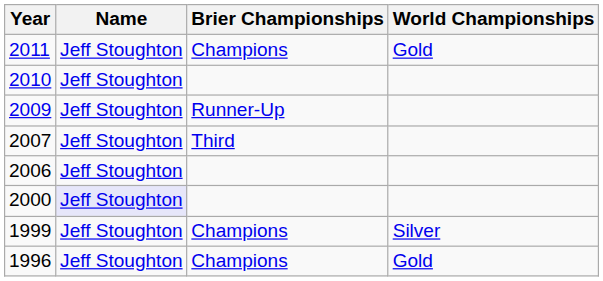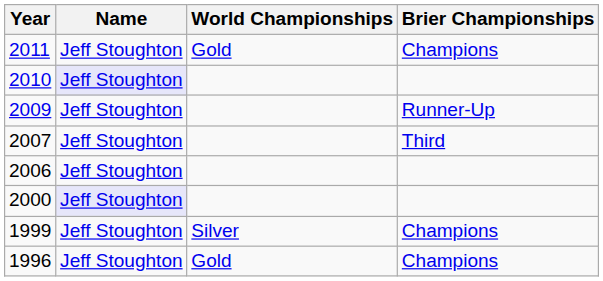columns swapped: Brier Championships <-> World Championships
2010 | Name: no background -> lavender background
